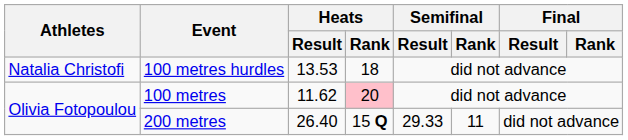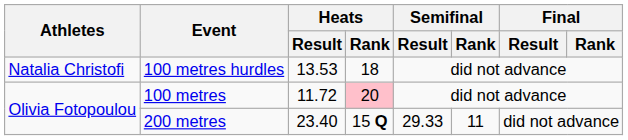100 metres | Heats / Result: 11.62 -> 11.72
200 metres | Heats / Result: 26.40 -> 23.40
